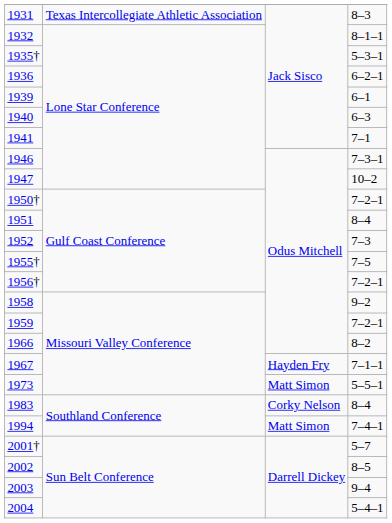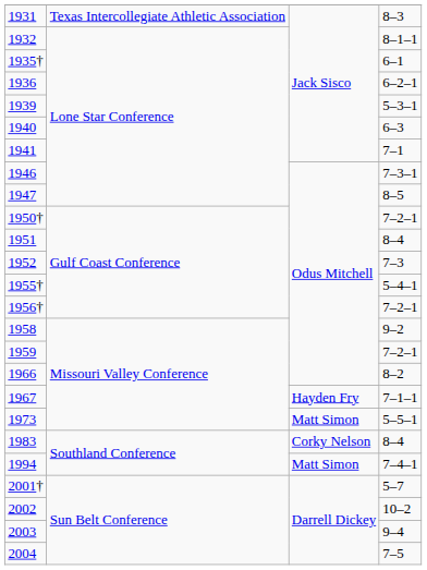1935† | column 4: 5–3–1 -> 6–1
1939 | column 4: 6–1 -> 5–3–1
1947 | column 4: 10–2 -> 8–5
1955† | column 4: 7–5 -> 5–4–1
2002 | column 4: 8–5 -> 10–2
2004 | column 4: 5–4–1 -> 7–5
